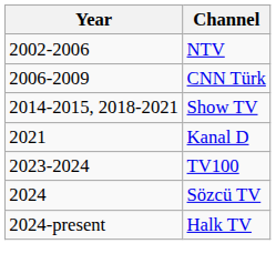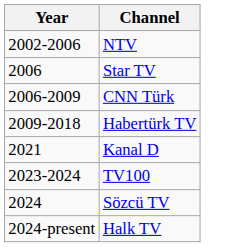+ row: 2006 | Star TV
+ row: 2009-2018 | Habertürk TV
- row: 2014-2015, 2018-2021 | Show TV
